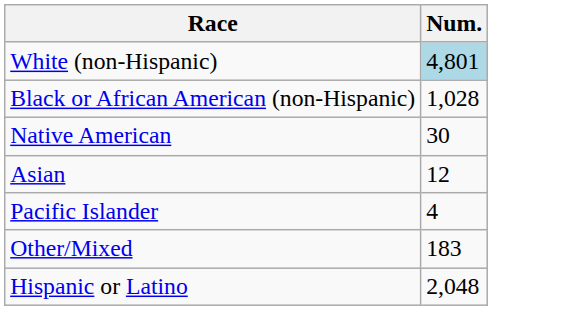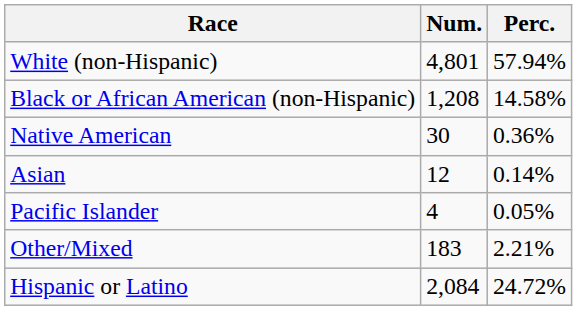+ column: Perc. | 57.94% | 14.58% | 0.36% | 0.14% | 0.05% | 2.21% | 24.72%
White (non-Hispanic) | Num.: lightblue background -> no background
Black or African American (non-Hispanic) | Num.: 1,028 -> 1,208
Hispanic or Latino | Num.: 2,048 -> 2,084
